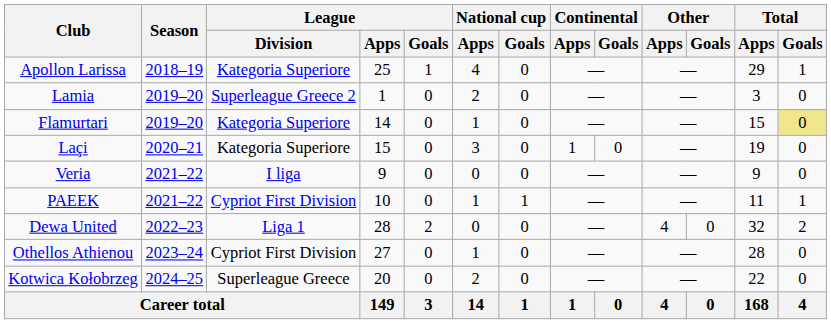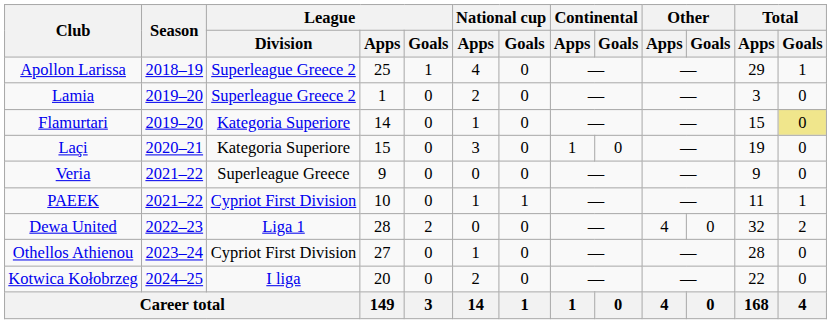Apollon Larissa | League / Division: Kategoria Superiore -> Superleague Greece 2
Veria | League / Division: I liga -> Superleague Greece
Kotwica Kołobrzeg | League / Division: Superleague Greece -> I liga
